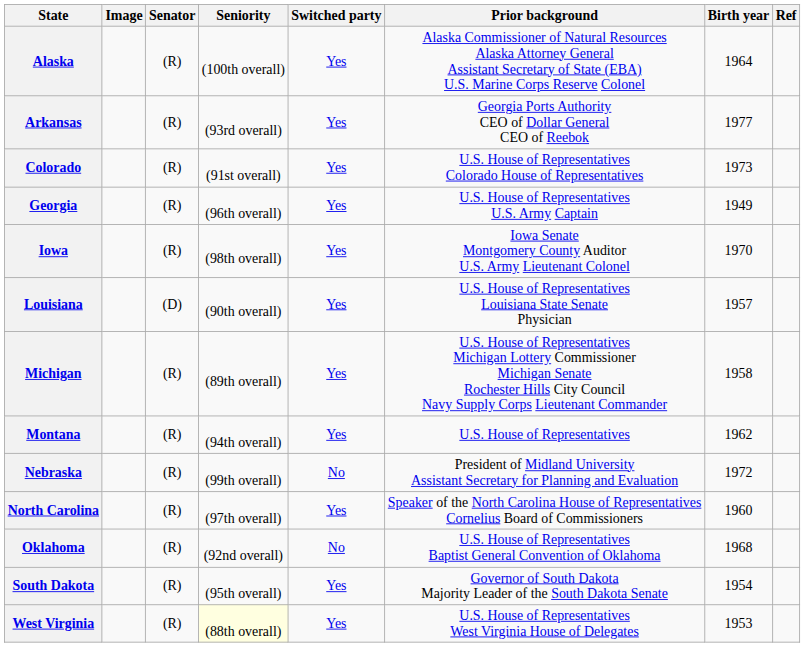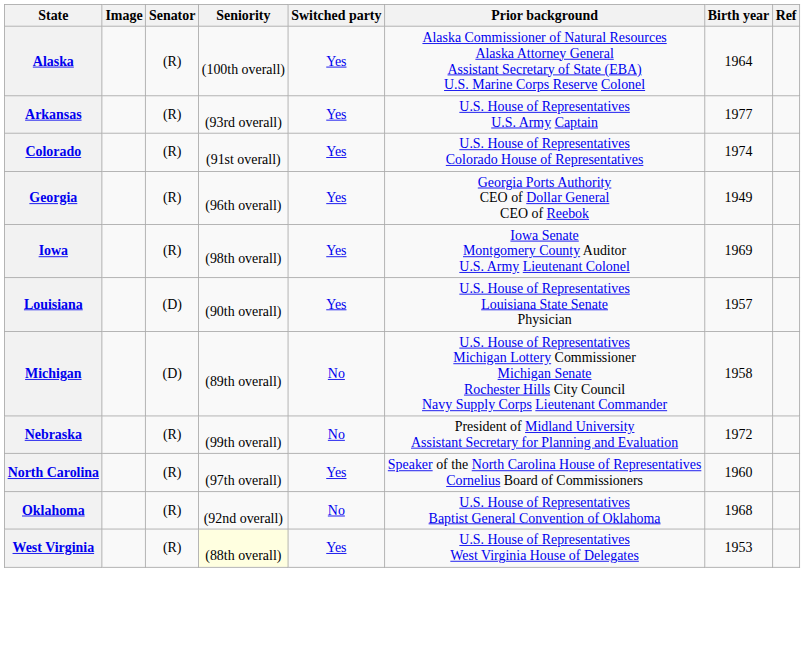Arkansas | Prior background: Georgia Ports Authority CEO of Dollar General CEO of Reebok -> U.S. House of Representatives U.S. Army Captain
Colorado | Birth year: 1973 -> 1974
Georgia | Prior background: U.S. House of Representatives U.S. Army Captain -> Georgia Ports Authority CEO of Dollar General CEO of Reebok
Iowa | Birth year: 1970 -> 1969
Michigan | Senator: (R) -> (D)
Michigan | Switched party: Yes -> No
- row: Montana | (R) | (94th overall) | Yes | U.S. House of Representatives | 1962
- row: South Dakota | (R) | (95th overall) | Yes | Governor of South Dakota Majority Leader of the South Dakota Senate | 1954
